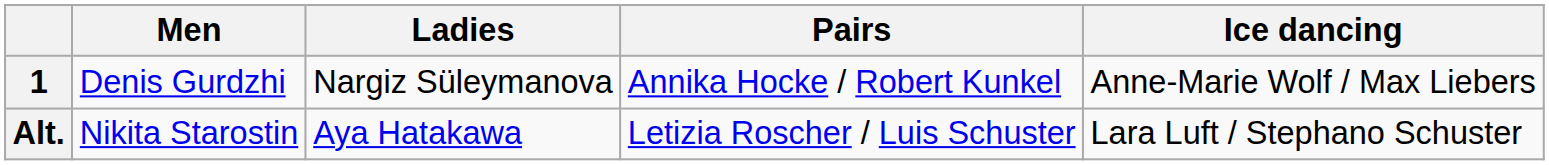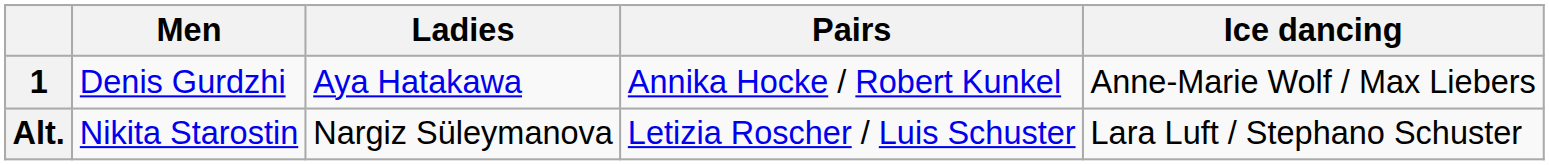1 | Ladies: Nargiz Süleymanova -> Aya Hatakawa
Alt. | Ladies: Aya Hatakawa -> Nargiz Süleymanova
